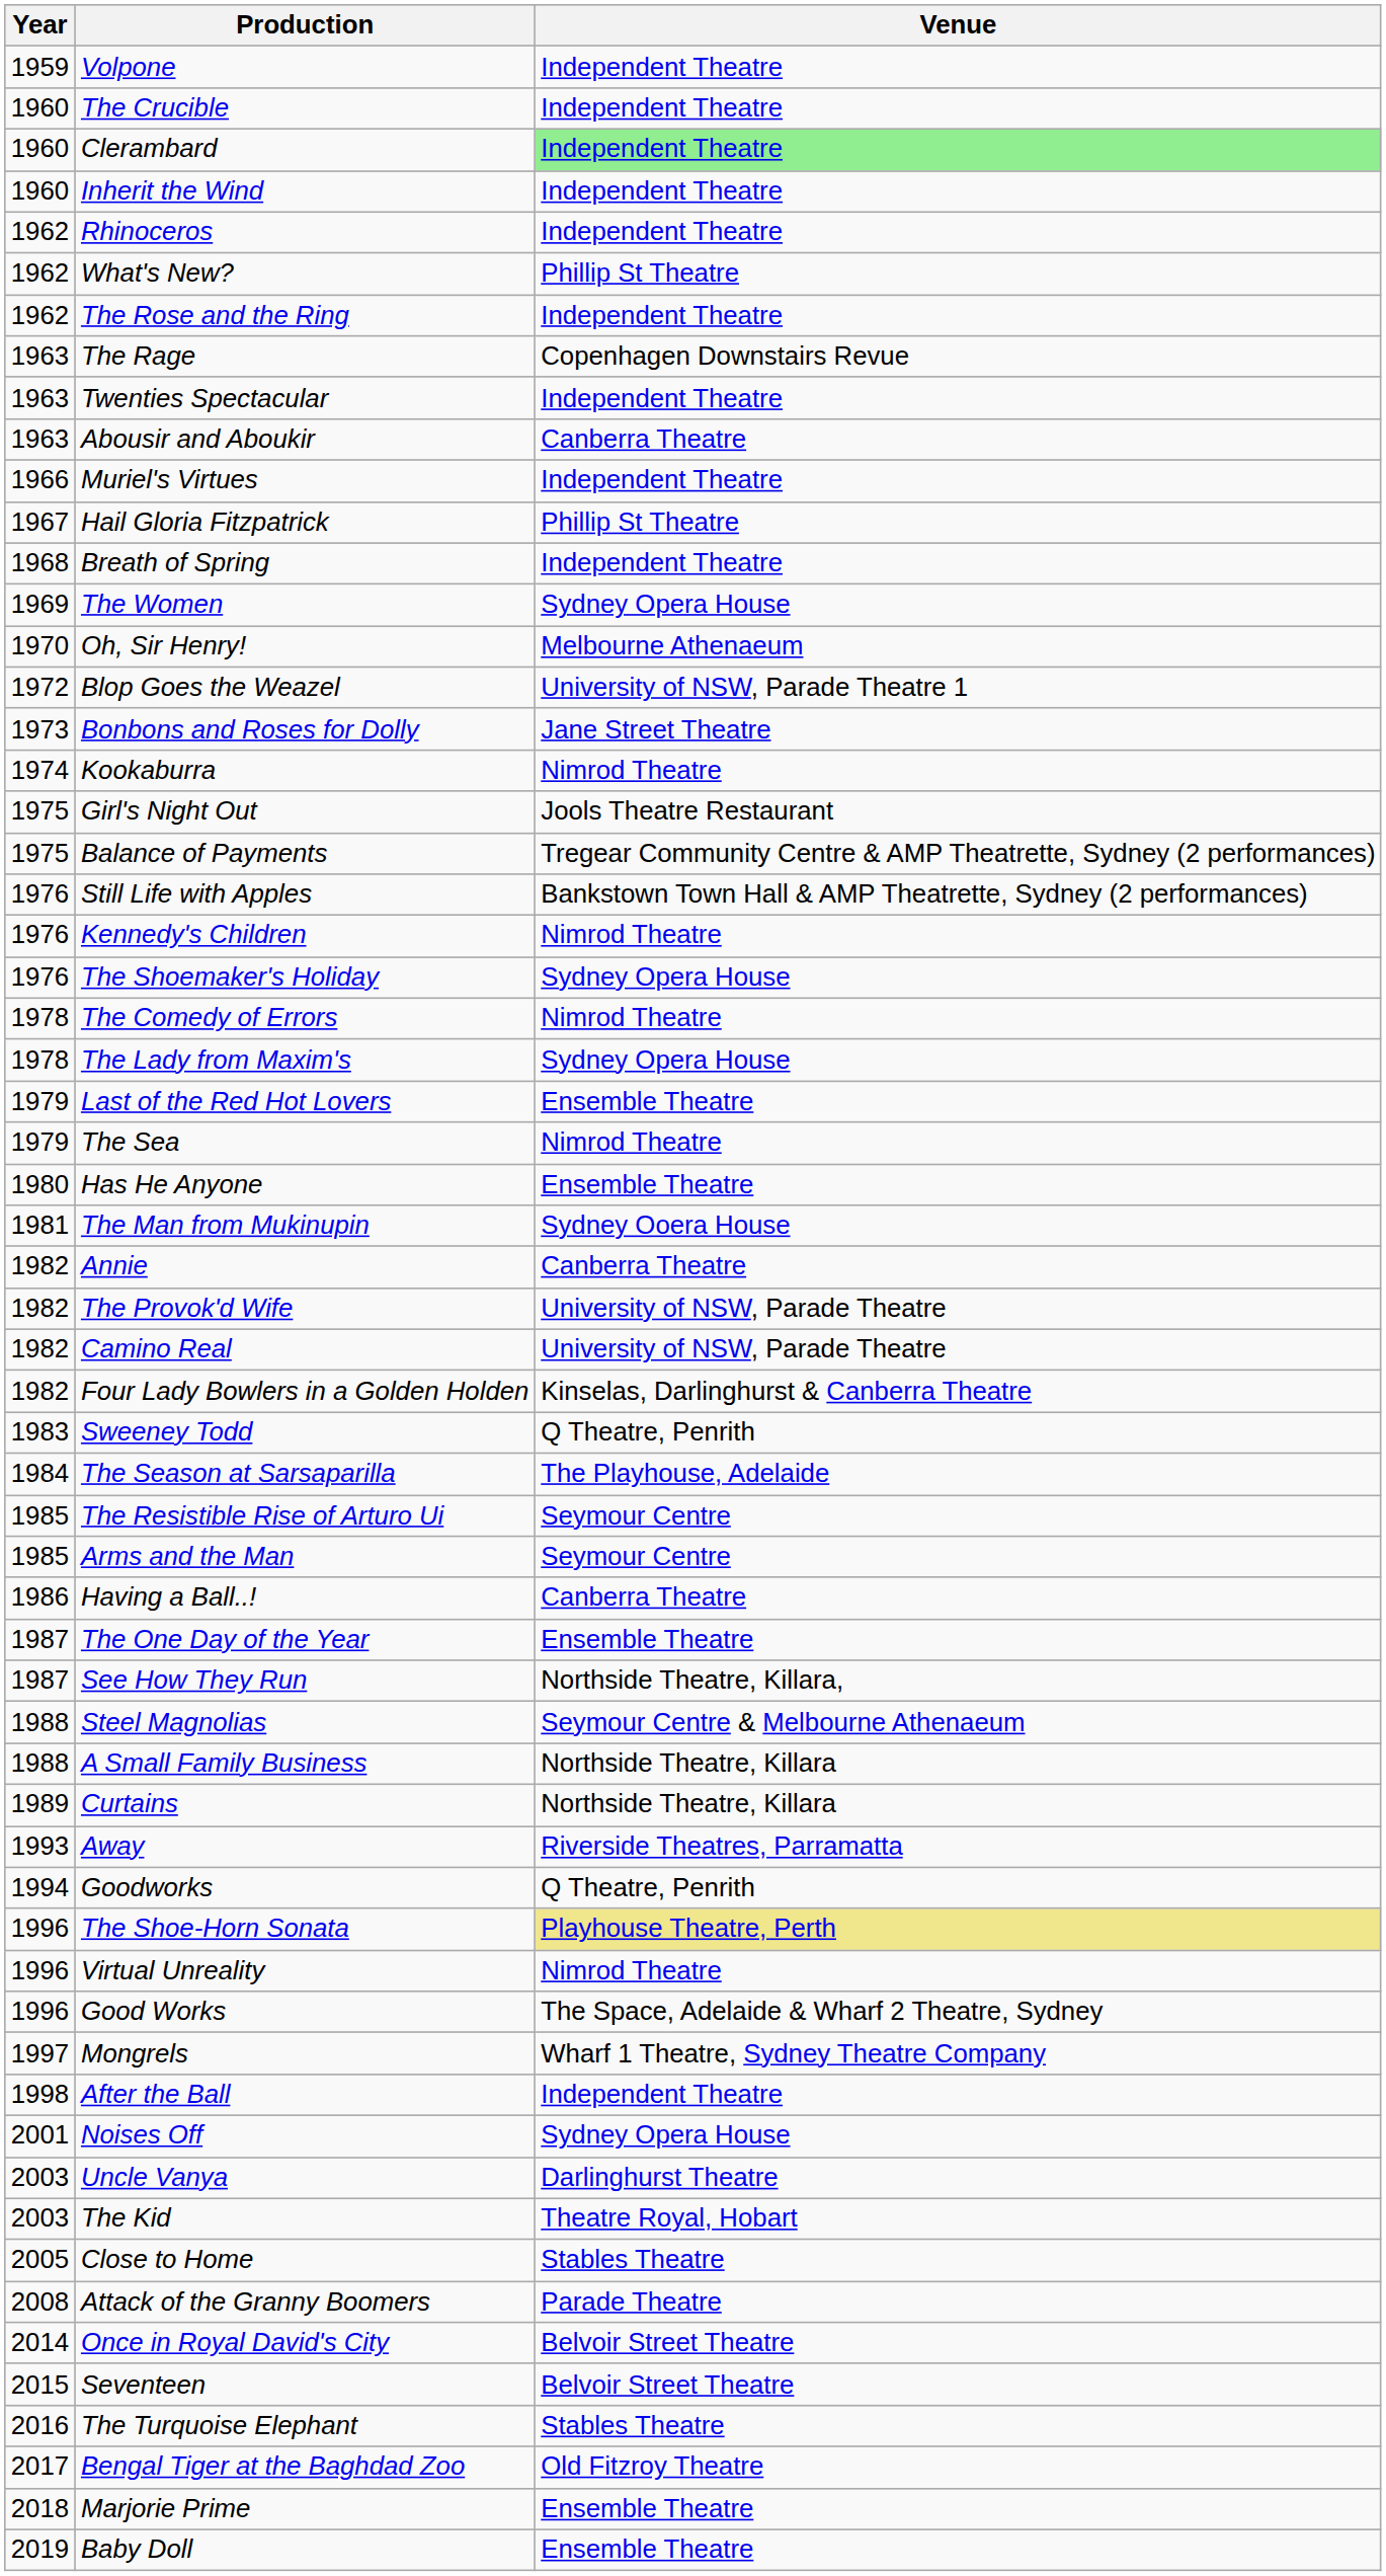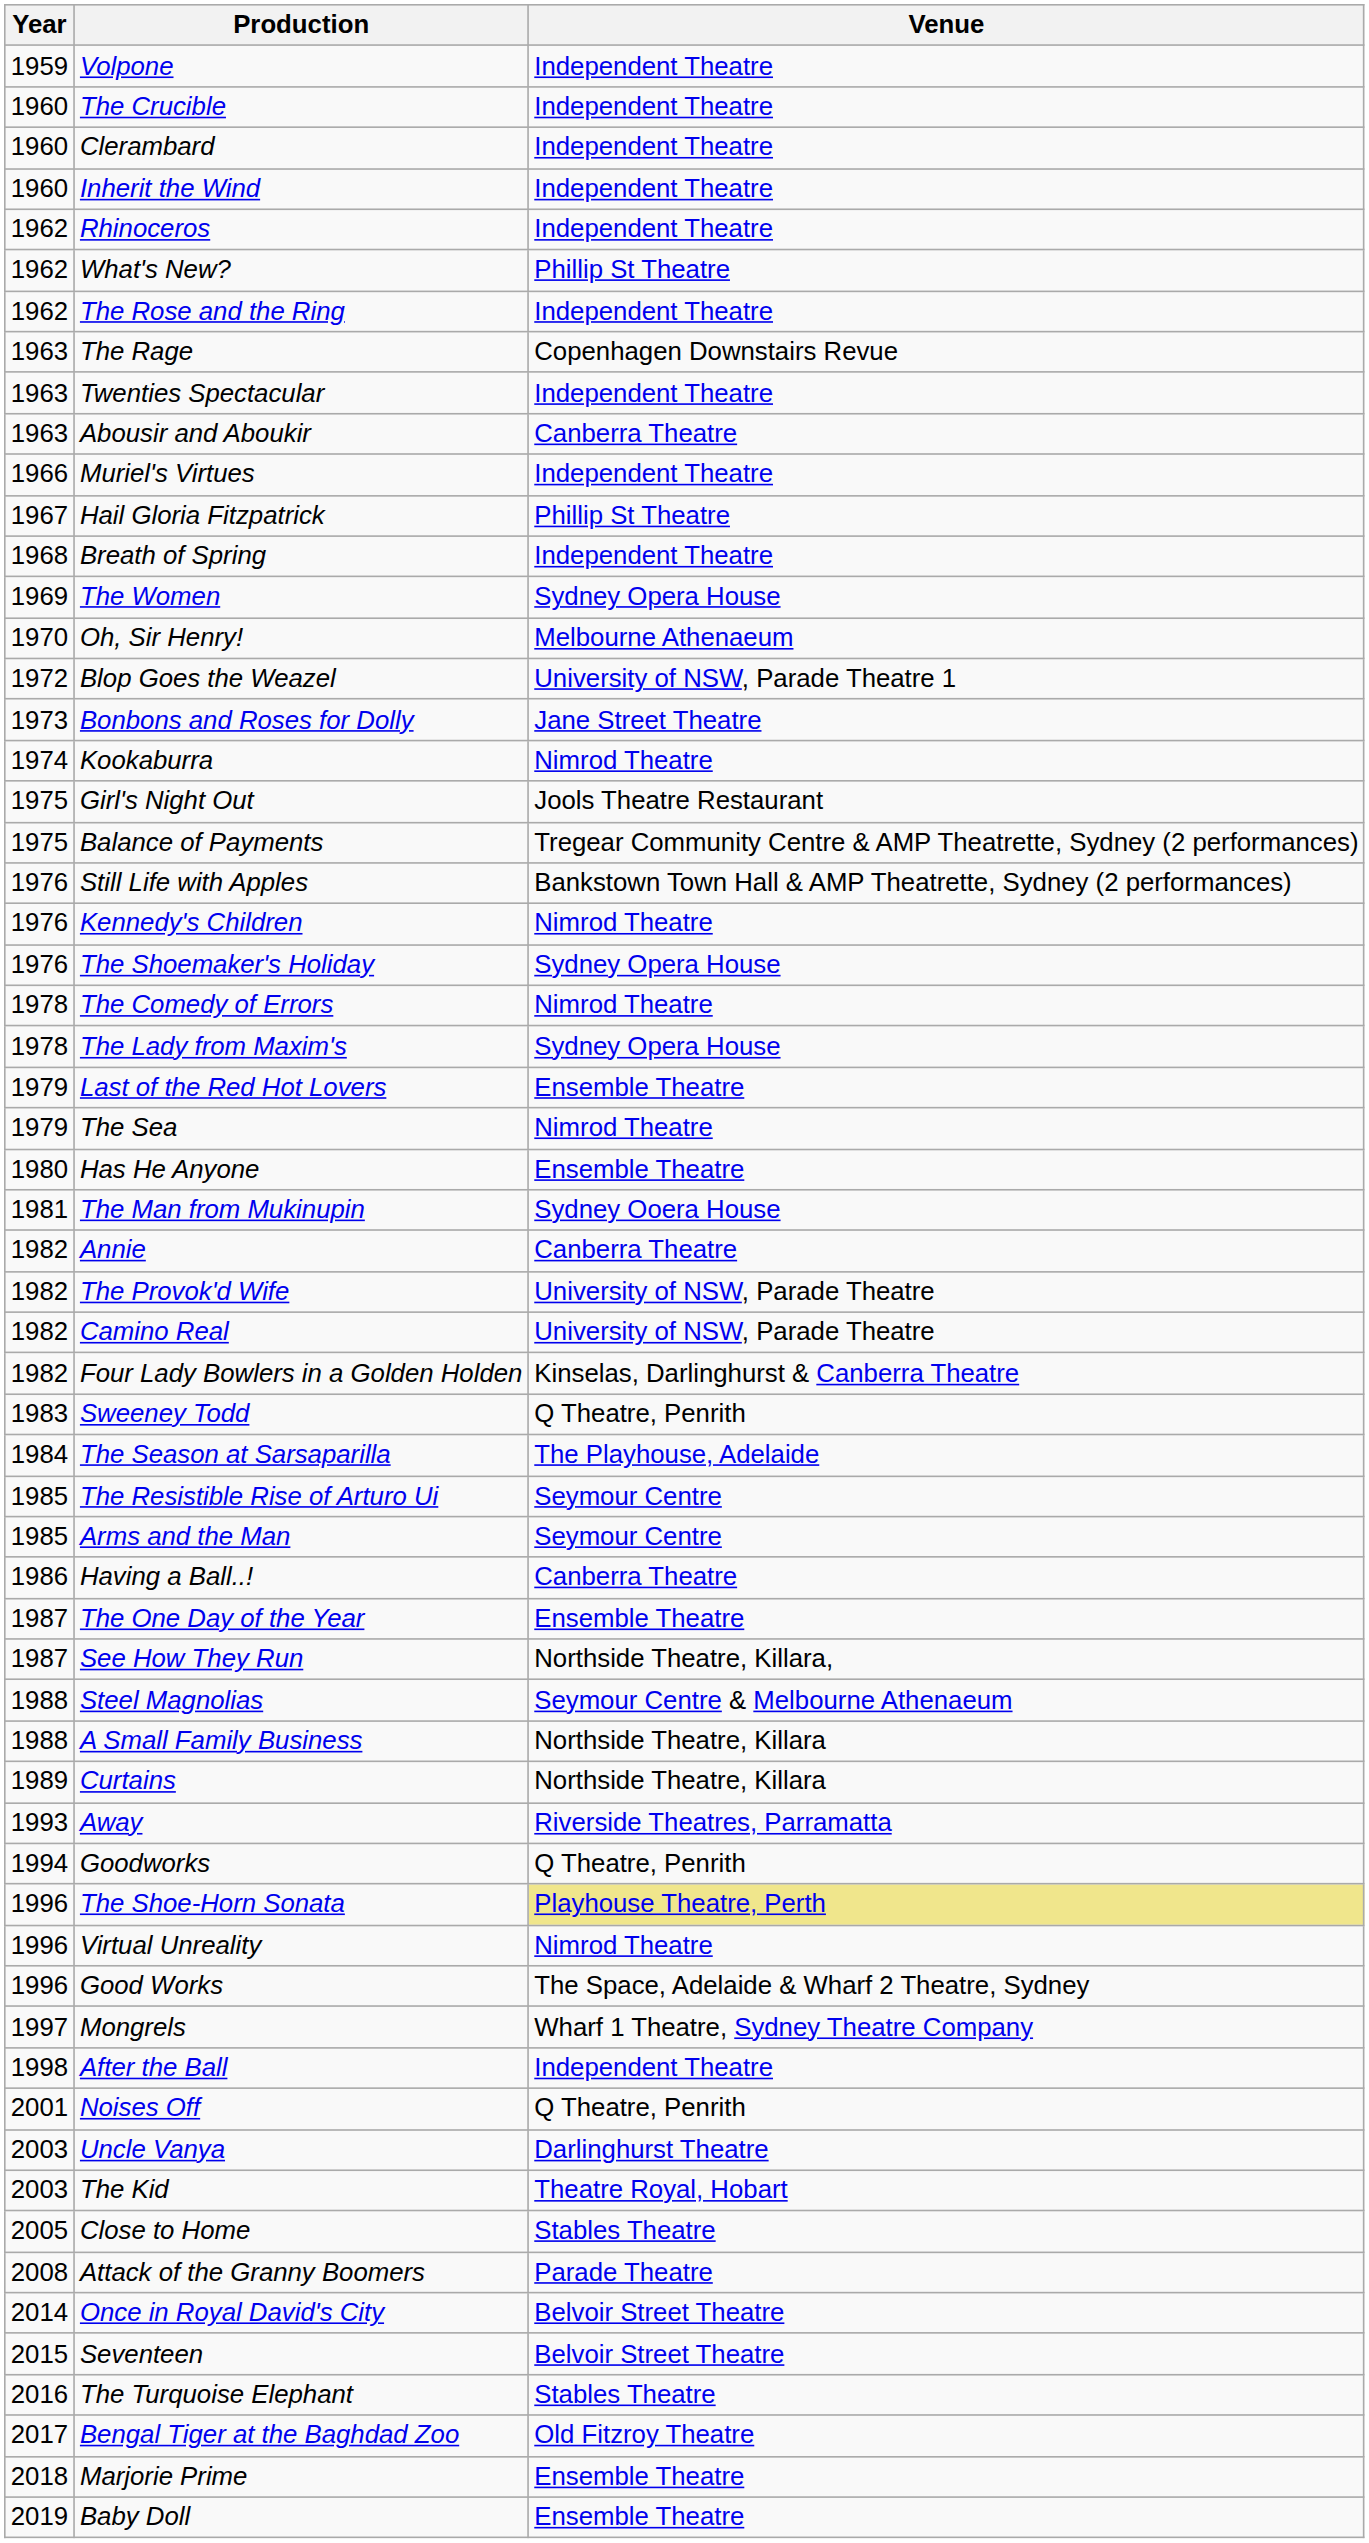Clerambard | Venue: lightgreen background -> no background
Noises Off | Venue: Sydney Opera House -> Q Theatre, Penrith
